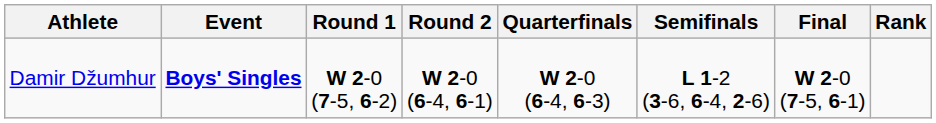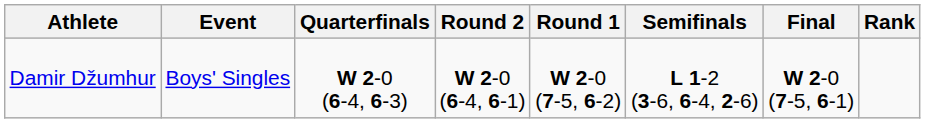columns swapped: Round 1 <-> Quarterfinals
Damir Džumhur | Event: bold -> normal
